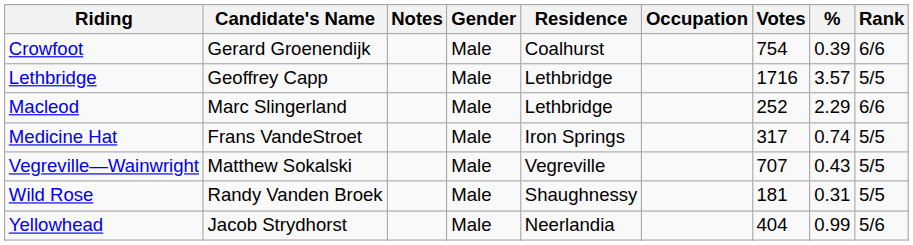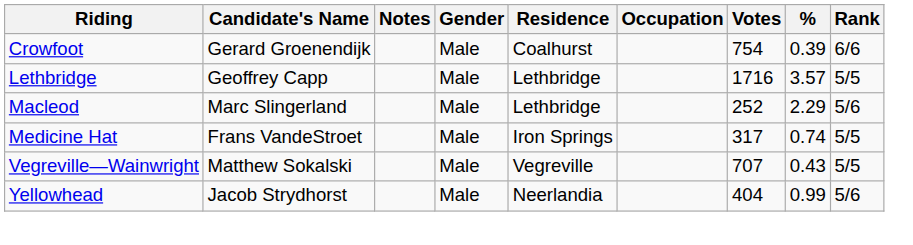Macleod | Rank: 6/6 -> 5/6
- row: Wild Rose | Randy Vanden Broek | Male | Shaughnessy | 181 | 0.31 | 5/5
